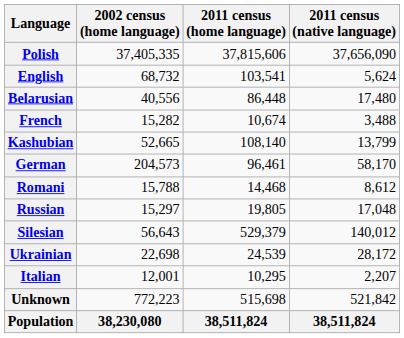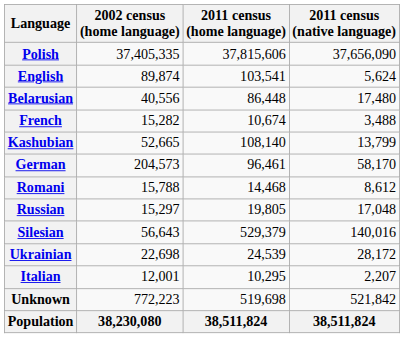English | 2002 census (home language): 68,732 -> 89,874
Silesian | 2011 census (native language): 140,012 -> 140,016
Unknown | 2011 census (home language): 515,698 -> 519,698
